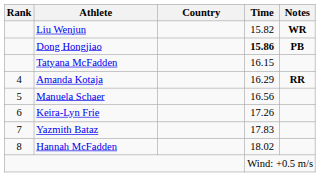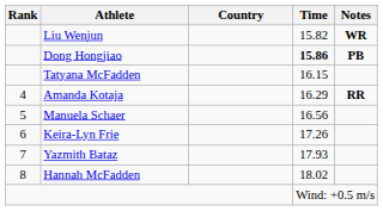Yazmith Bataz | Time: 17.83 -> 17.93
